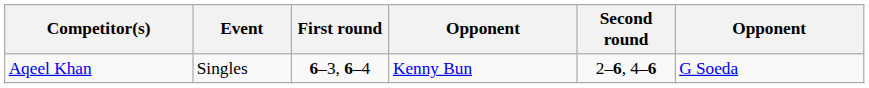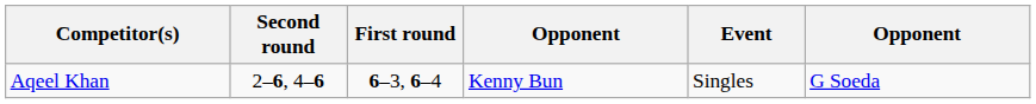columns swapped: Event <-> Second round
